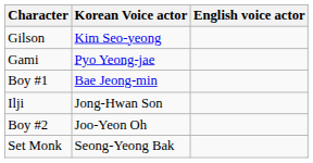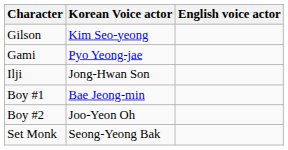rows swapped: Boy #1 <-> Ilji
